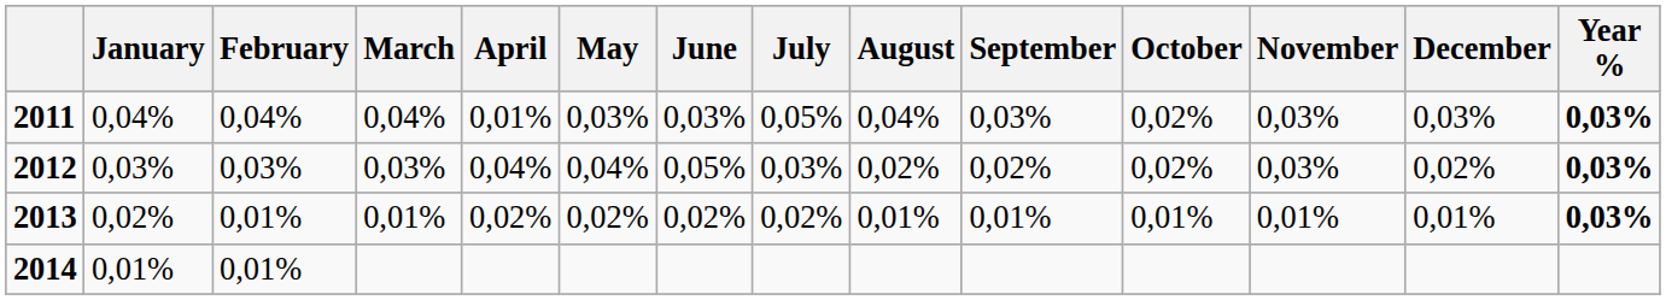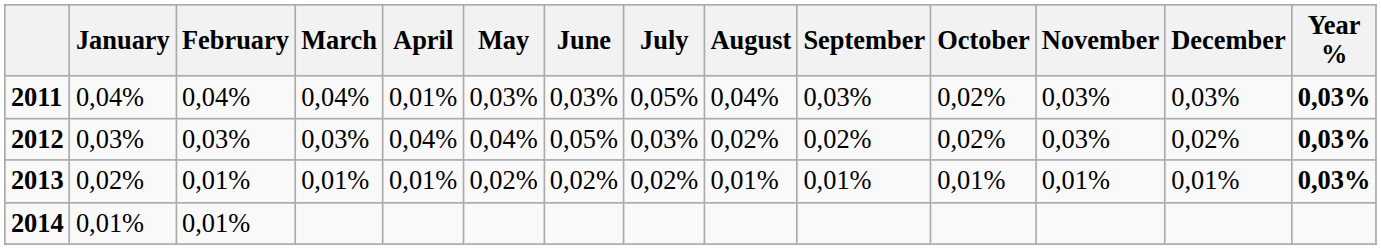2013 | April: 0,02% -> 0,01%
